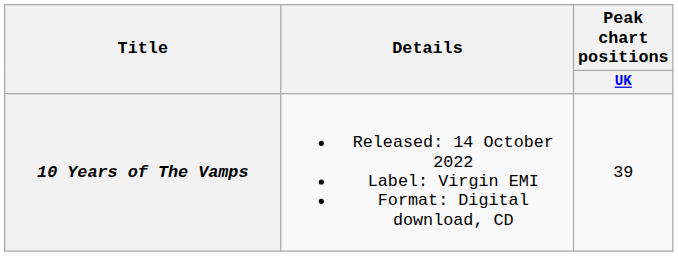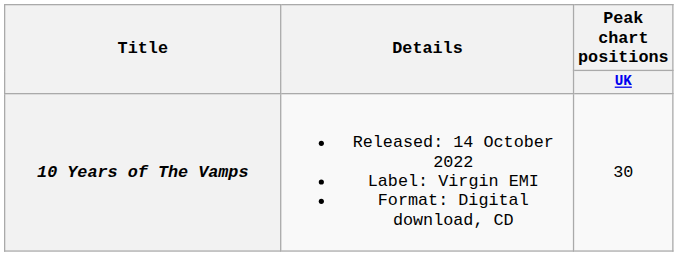10 Years of The Vamps | Peak chart positions / UK: 39 -> 30
